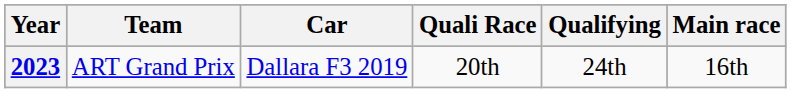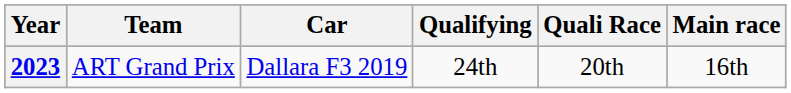columns swapped: Qualifying <-> Quali Race
